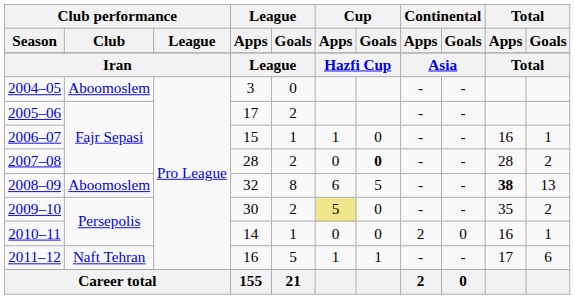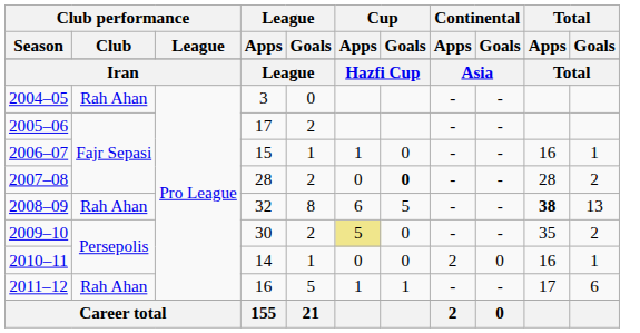2004–05 | Club performance / Club: Aboomoslem -> Rah Ahan
2008–09 | Club performance / Club: Aboomoslem -> Rah Ahan
2011–12 | Club performance / Club: Naft Tehran -> Rah Ahan
